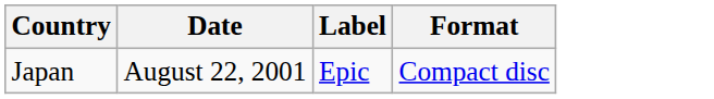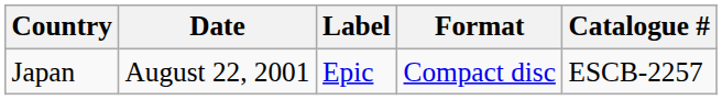+ column: Catalogue # | ESCB-2257
